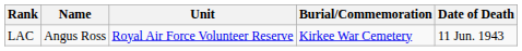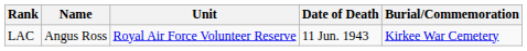columns swapped: Date of Death <-> Burial/Commemoration
